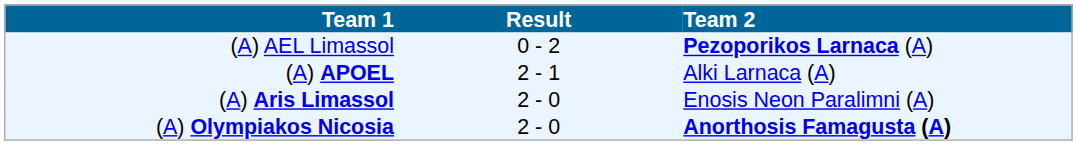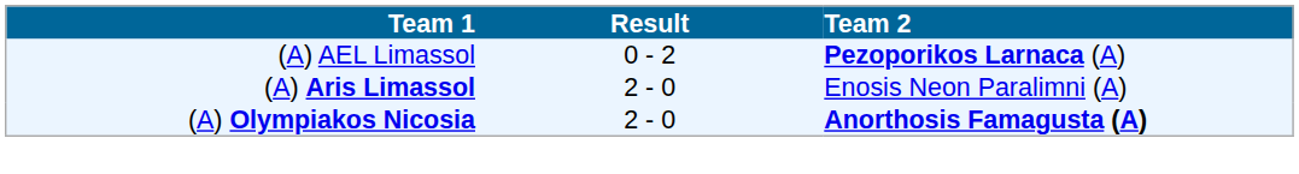- row: (A) APOEL | 2 - 1 | Alki Larnaca (A)
